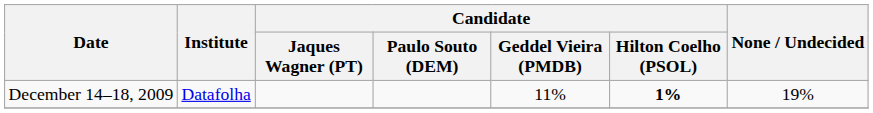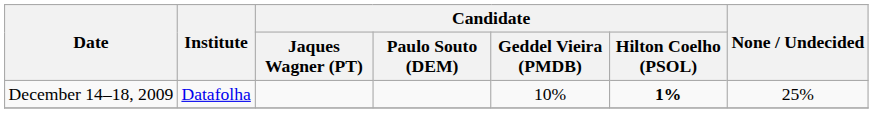December 14–18, 2009 | Candidate / Geddel Vieira (PMDB): 11% -> 10%
December 14–18, 2009 | None / Undecided: 19% -> 25%
